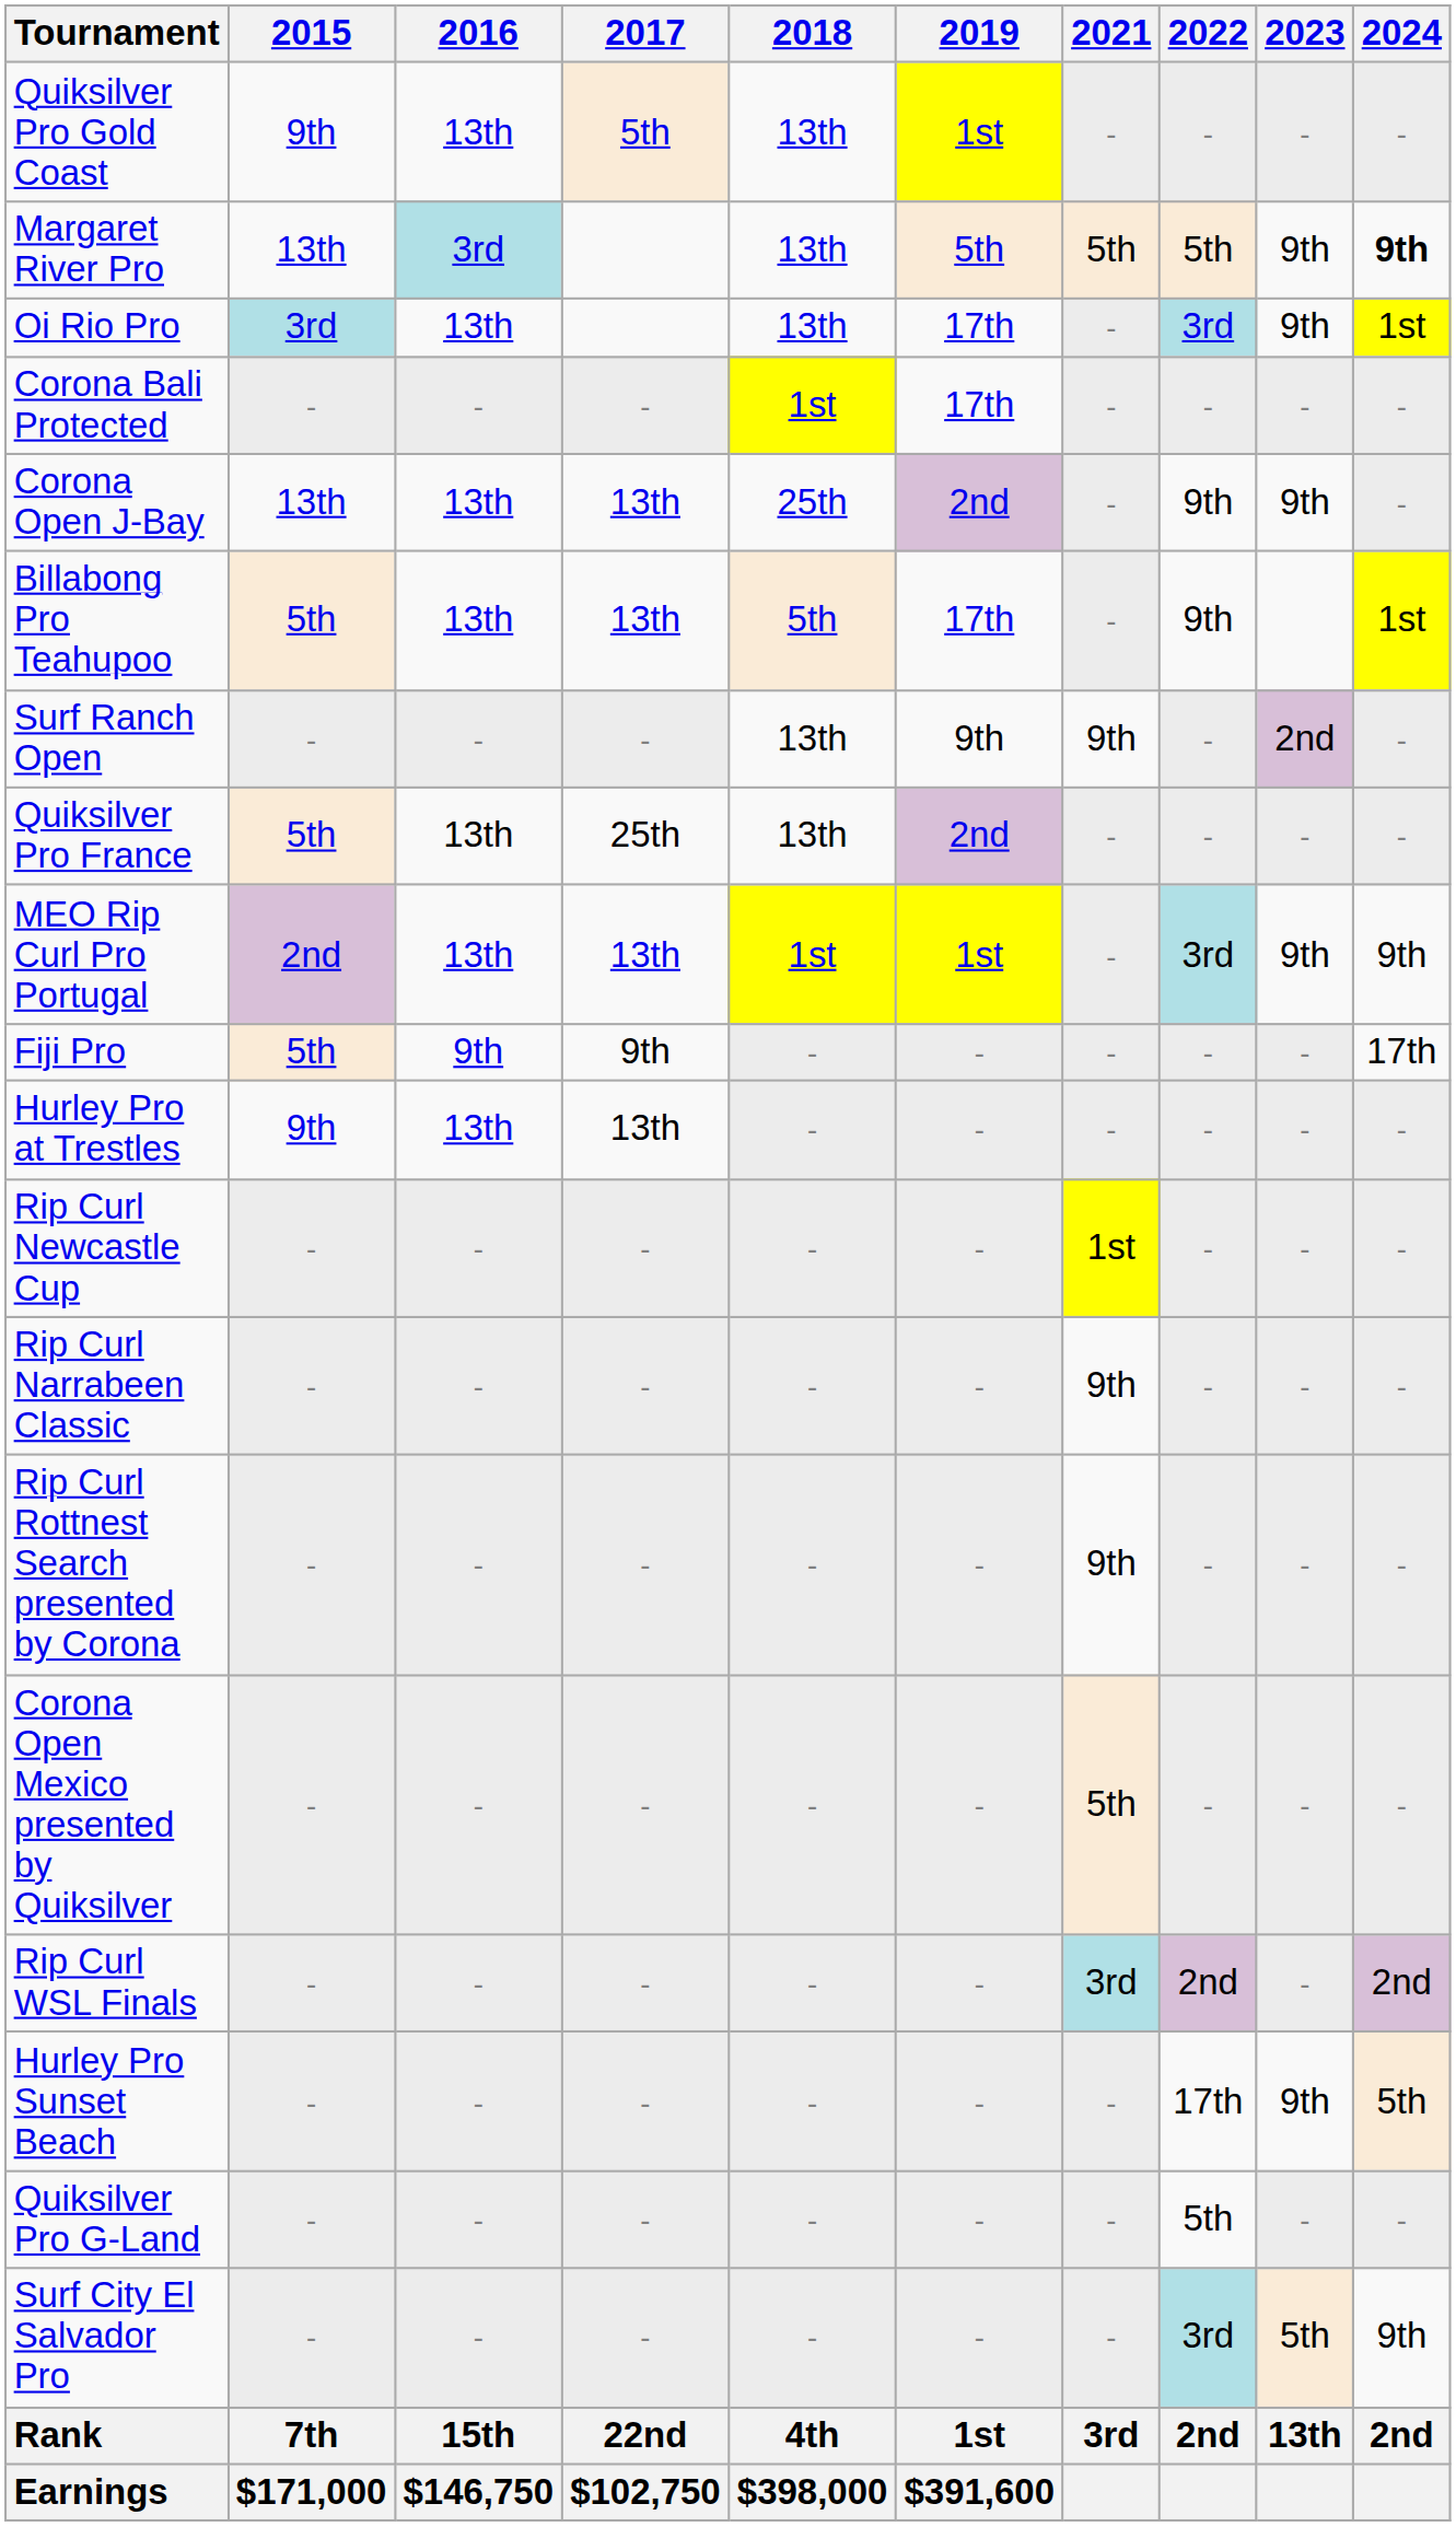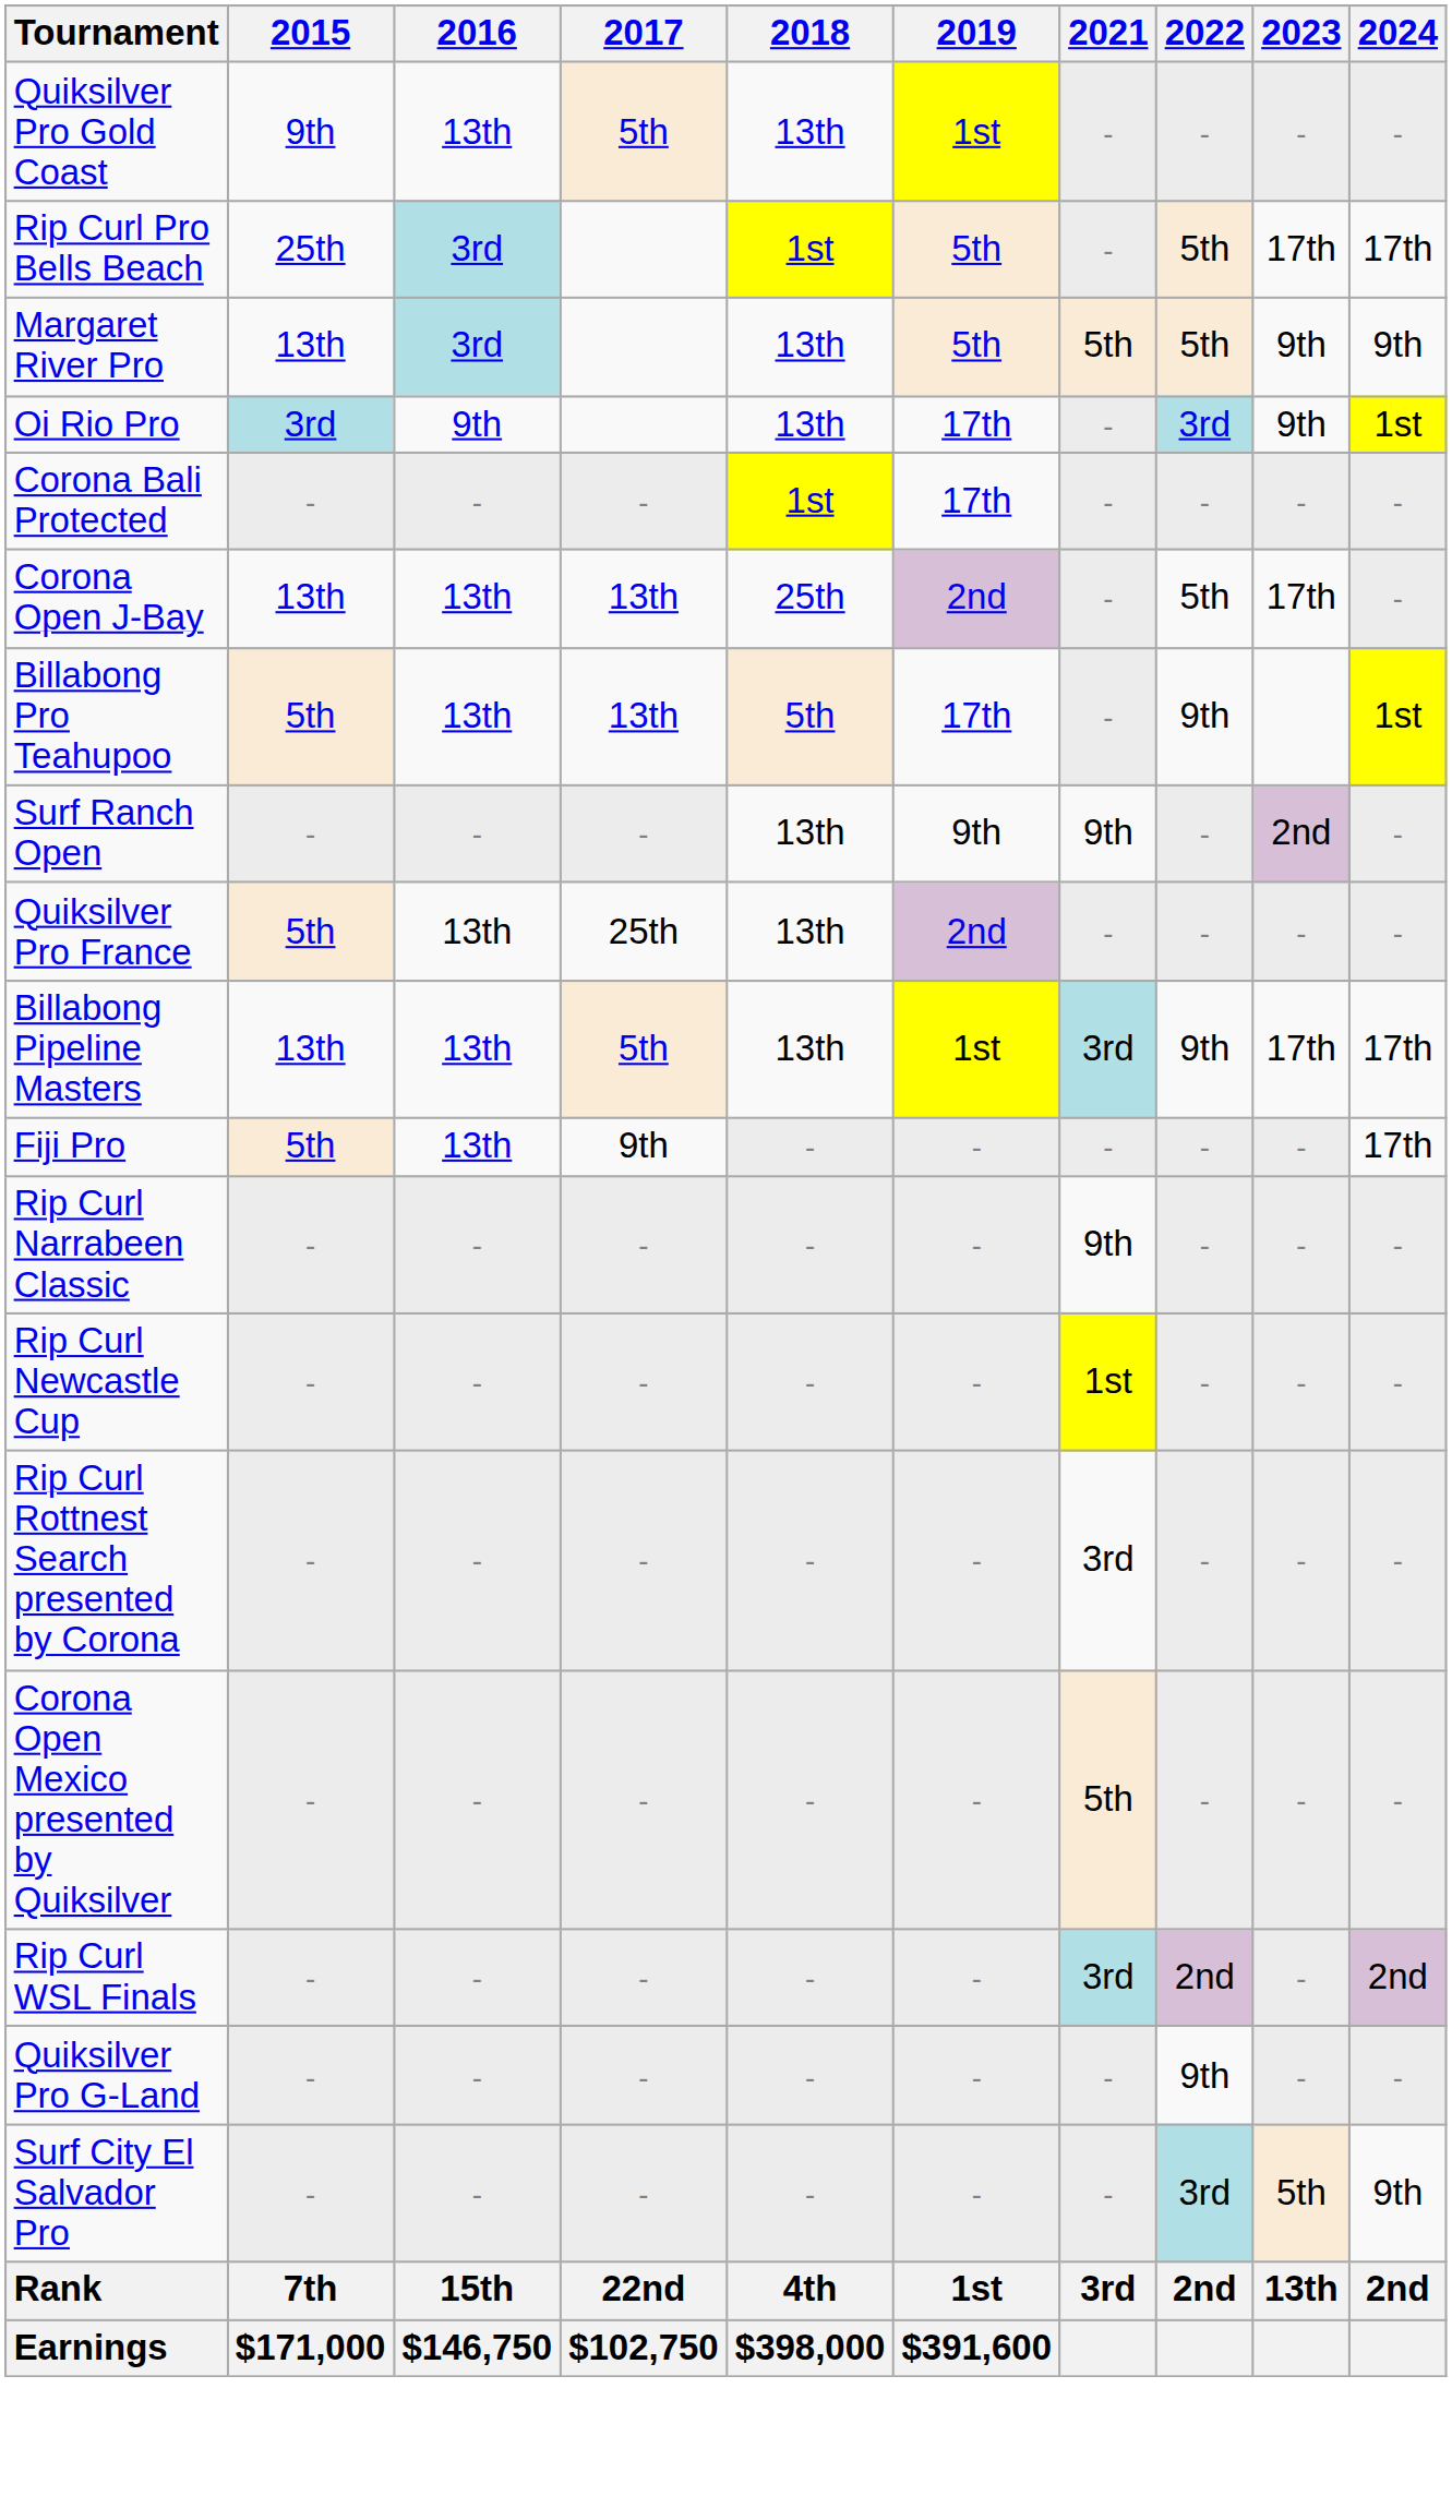+ row: Rip Curl Pro Bells Beach | 25th | 3rd | 1st | 5th | - | 5th | 17th | 17th
Margaret River Pro | 2024: bold -> normal
Oi Rio Pro | 2016: 13th -> 9th
Corona Open J-Bay | 2022: 9th -> 5th
Corona Open J-Bay | 2023: 9th -> 17th
- row: MEO Rip Curl Pro Portugal | 2nd | 13th | 13th | 1st | 1st | - | 3rd | 9th | 9th
+ row: Billabong Pipeline Masters | 13th | 13th | 5th | 13th | 1st | 3rd | 9th | 17th | 17th
Fiji Pro | 2016: 9th -> 13th
- row: Hurley Pro at Trestles | 9th | 13th | 13th | - | - | - | - | - | -
rows swapped: Rip Curl Newcastle Cup <-> Rip Curl Narrabeen Classic
Rip Curl Rottnest Search presented by Corona | 2021: 9th -> 3rd
- row: Hurley Pro Sunset Beach | - | - | - | - | - | - | 17th | 9th | 5th
Quiksilver Pro G-Land | 2022: 5th -> 9th
